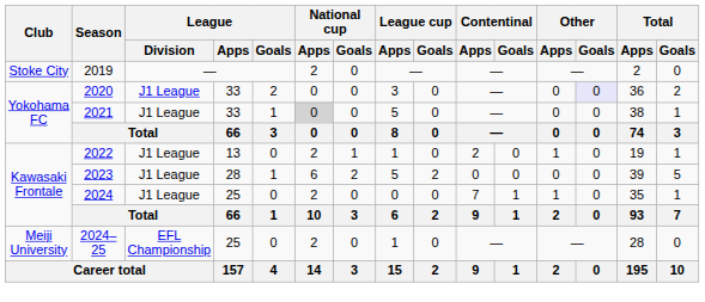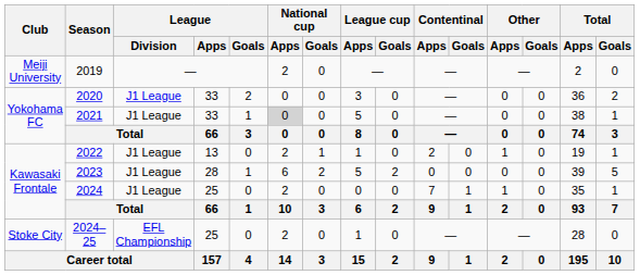2019 | Club: Stoke City -> Meiji University
2020 | Other / Goals: lavender background -> no background
2024–25 | Club: Meiji University -> Stoke City
